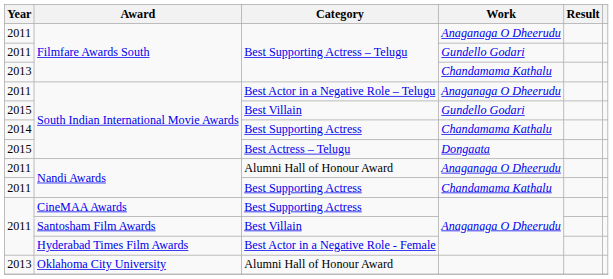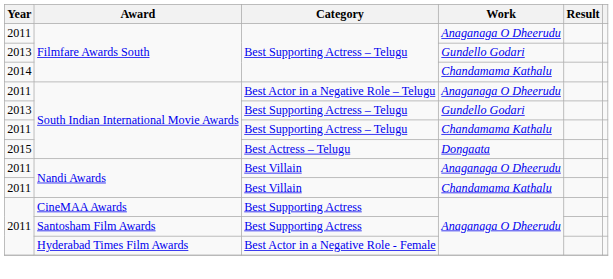Filmfare Awards South / Gundello Godari | Year: 2011 -> 2013
Filmfare Awards South / Chandamama Kathalu | Year: 2013 -> 2014
South Indian International Movie Awards / Gundello Godari | Year: 2015 -> 2013
South Indian International Movie Awards / Gundello Godari | Category: Best Villain -> Best Supporting Actress – Telugu
South Indian International Movie Awards / Chandamama Kathalu | Year: 2014 -> 2011
South Indian International Movie Awards / Chandamama Kathalu | Category: Best Supporting Actress -> Best Supporting Actress – Telugu
Nandi Awards / Anaganaga O Dheerudu | Category: Alumni Hall of Honour Award -> Best Villain
Nandi Awards / Chandamama Kathalu | Category: Best Supporting Actress -> Best Villain
Santosham Film Awards | Category: Best Villain -> Best Supporting Actress
- row: 2013 | Oklahoma City University | Alumni Hall of Honour Award
